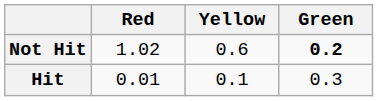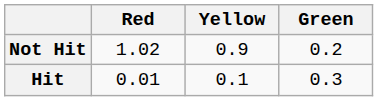Not Hit | Yellow: 0.6 -> 0.9
Not Hit | Green: bold -> normal
